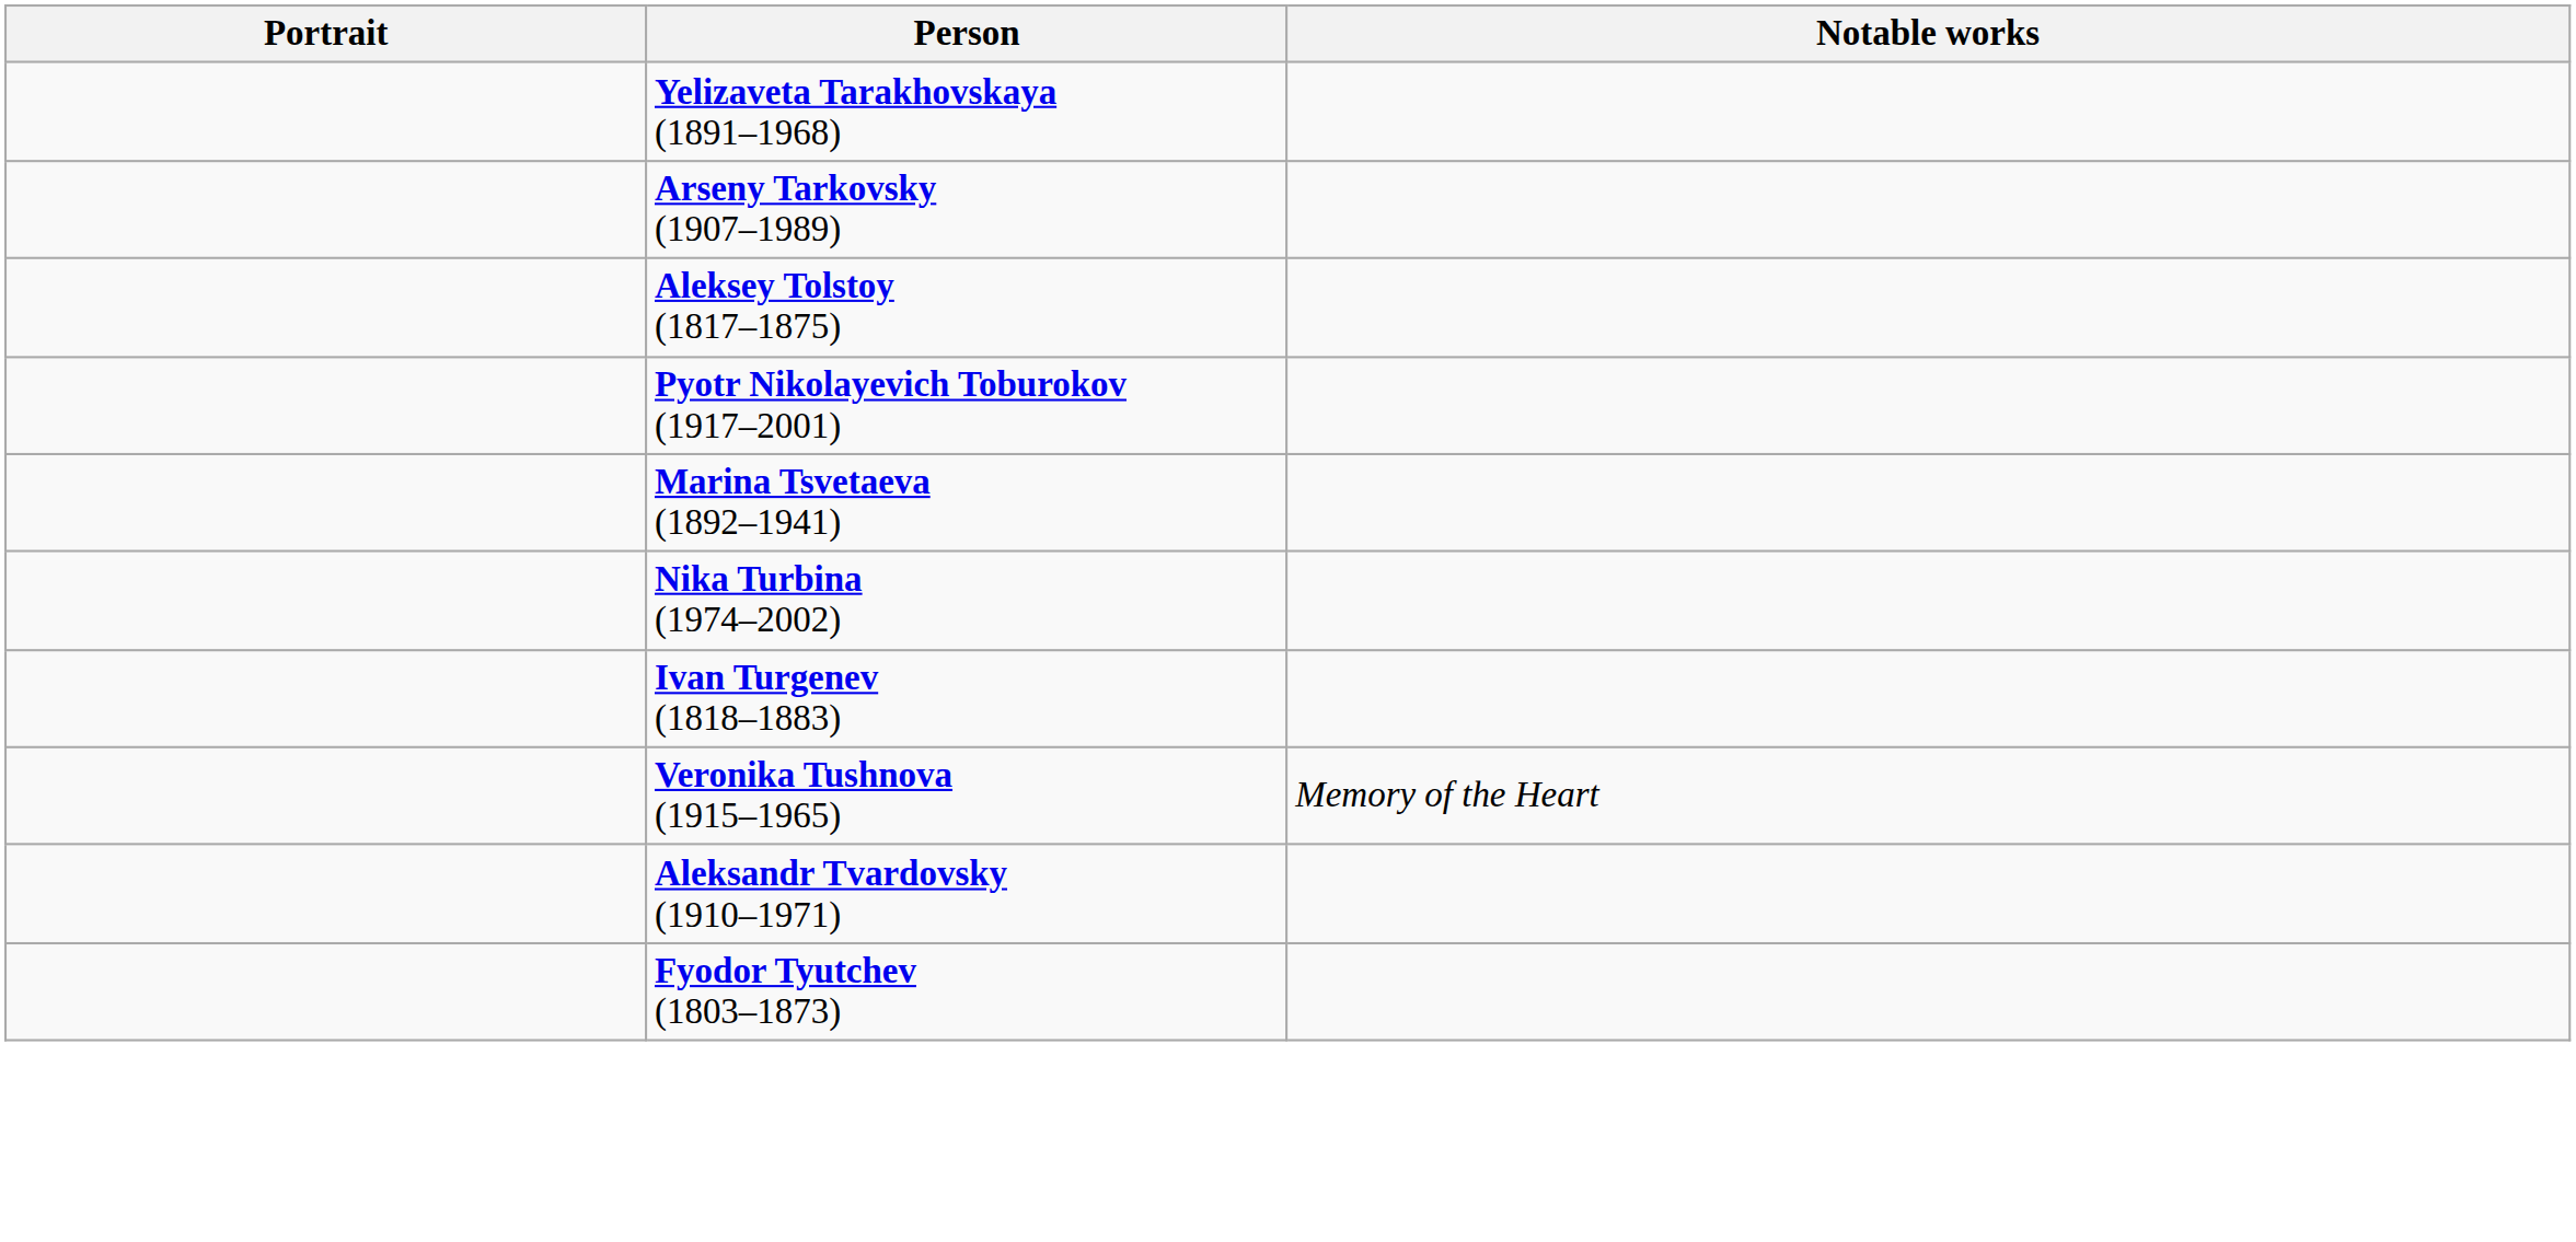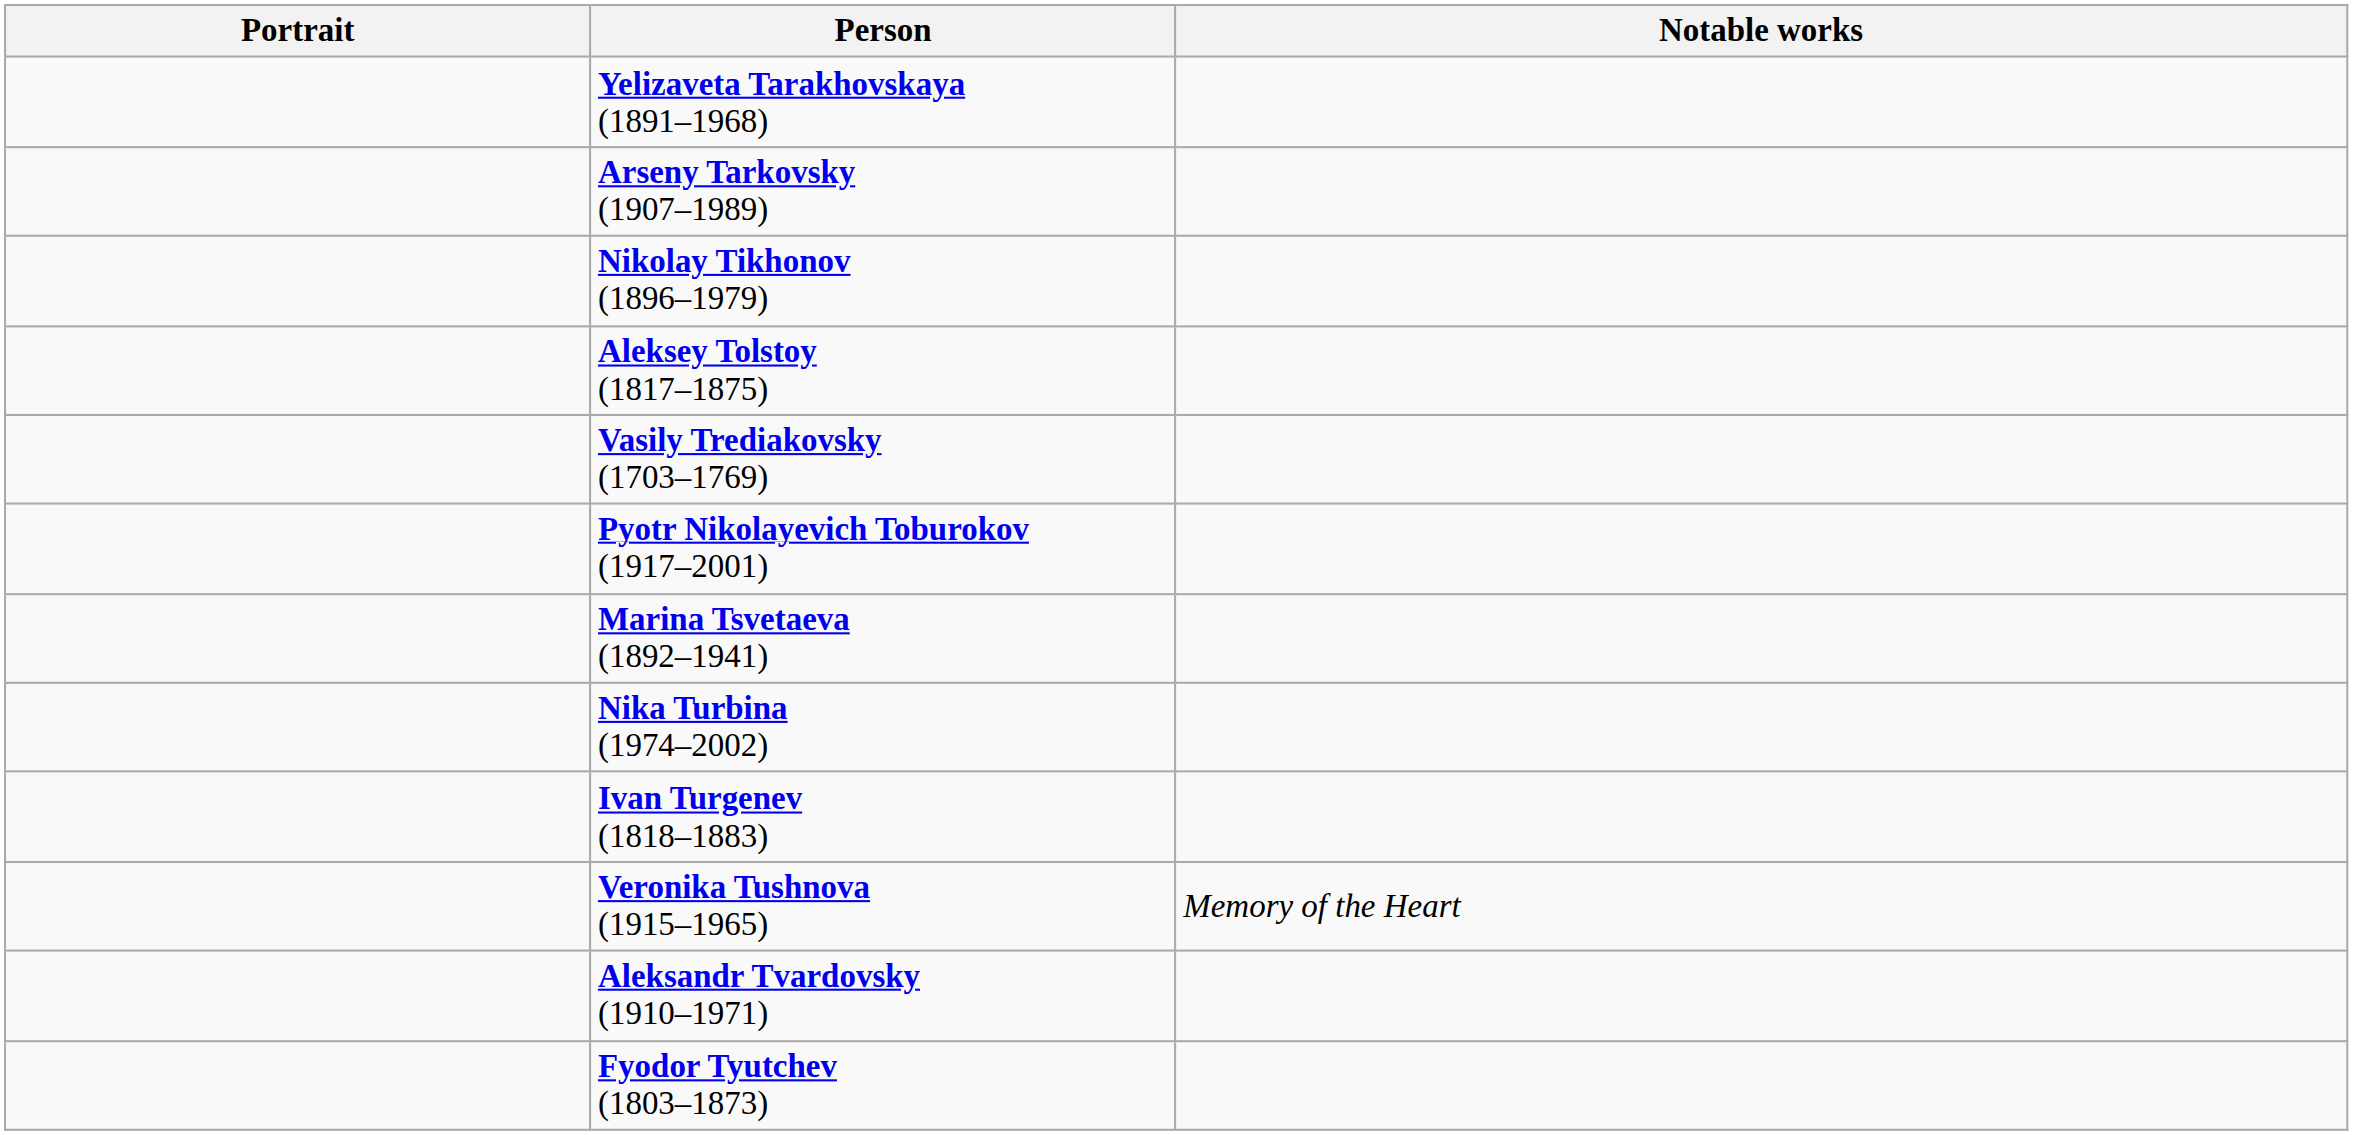+ row: Nikolay Tikhonov (1896–1979)
+ row: Vasily Trediakovsky (1703–1769)
